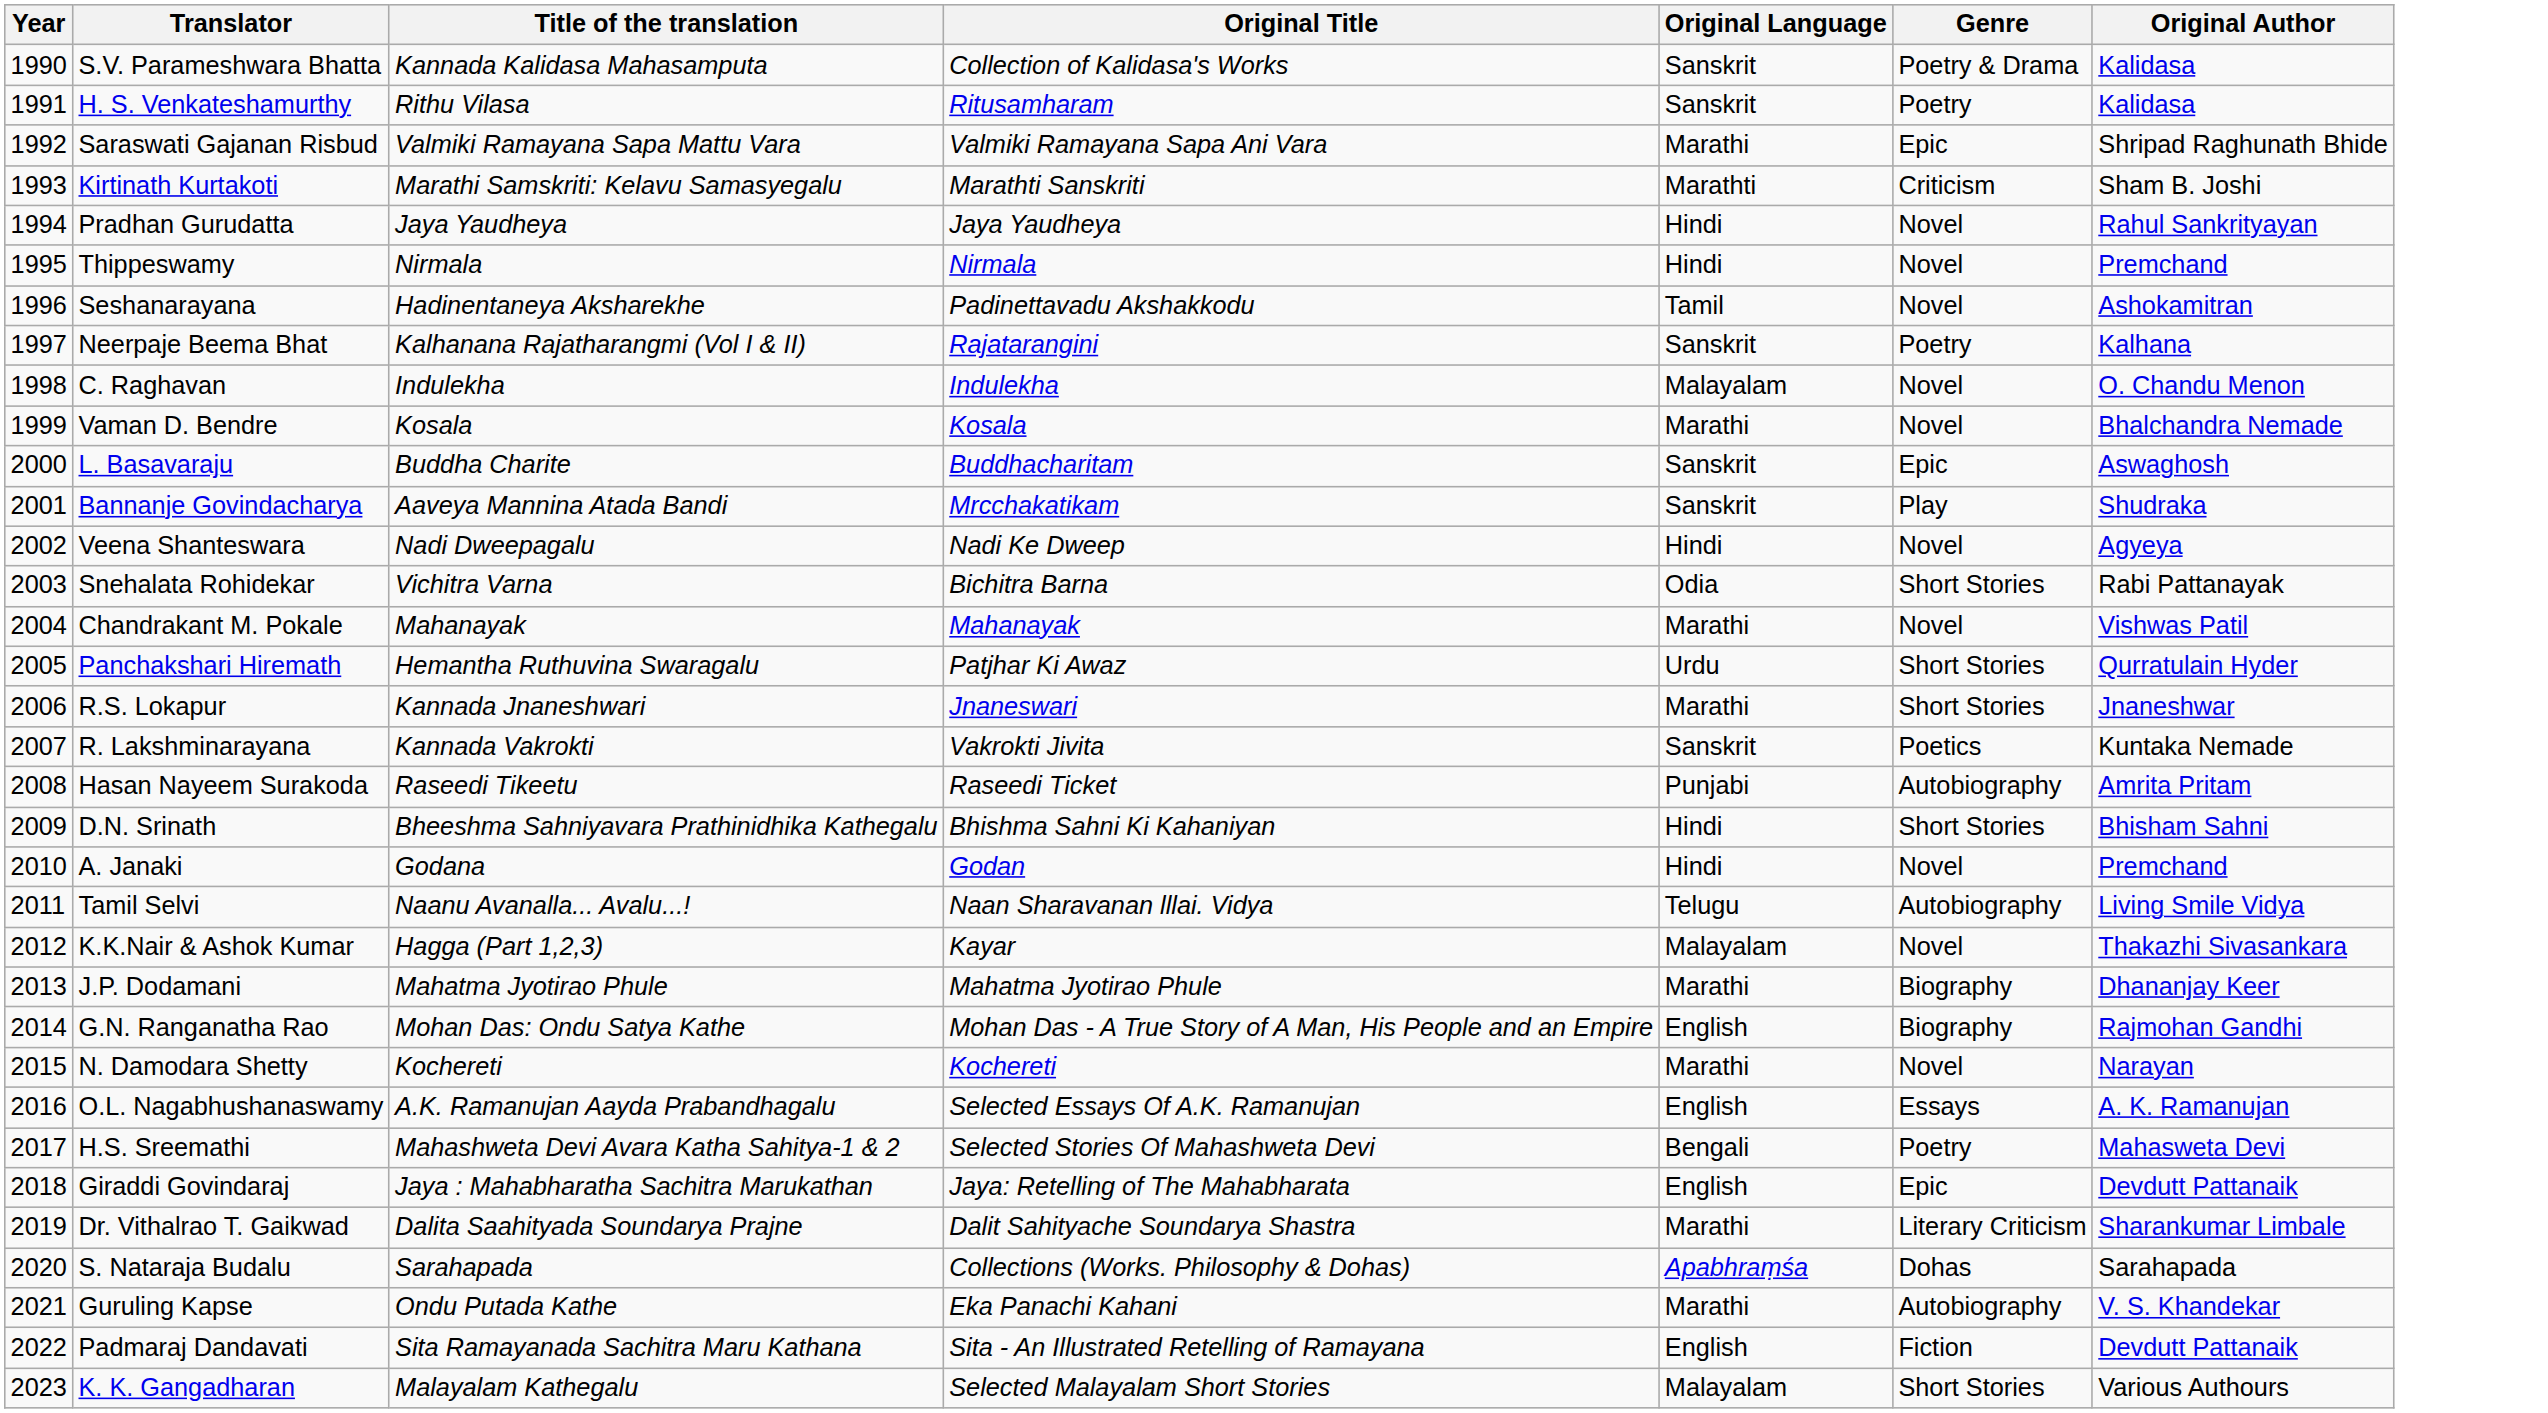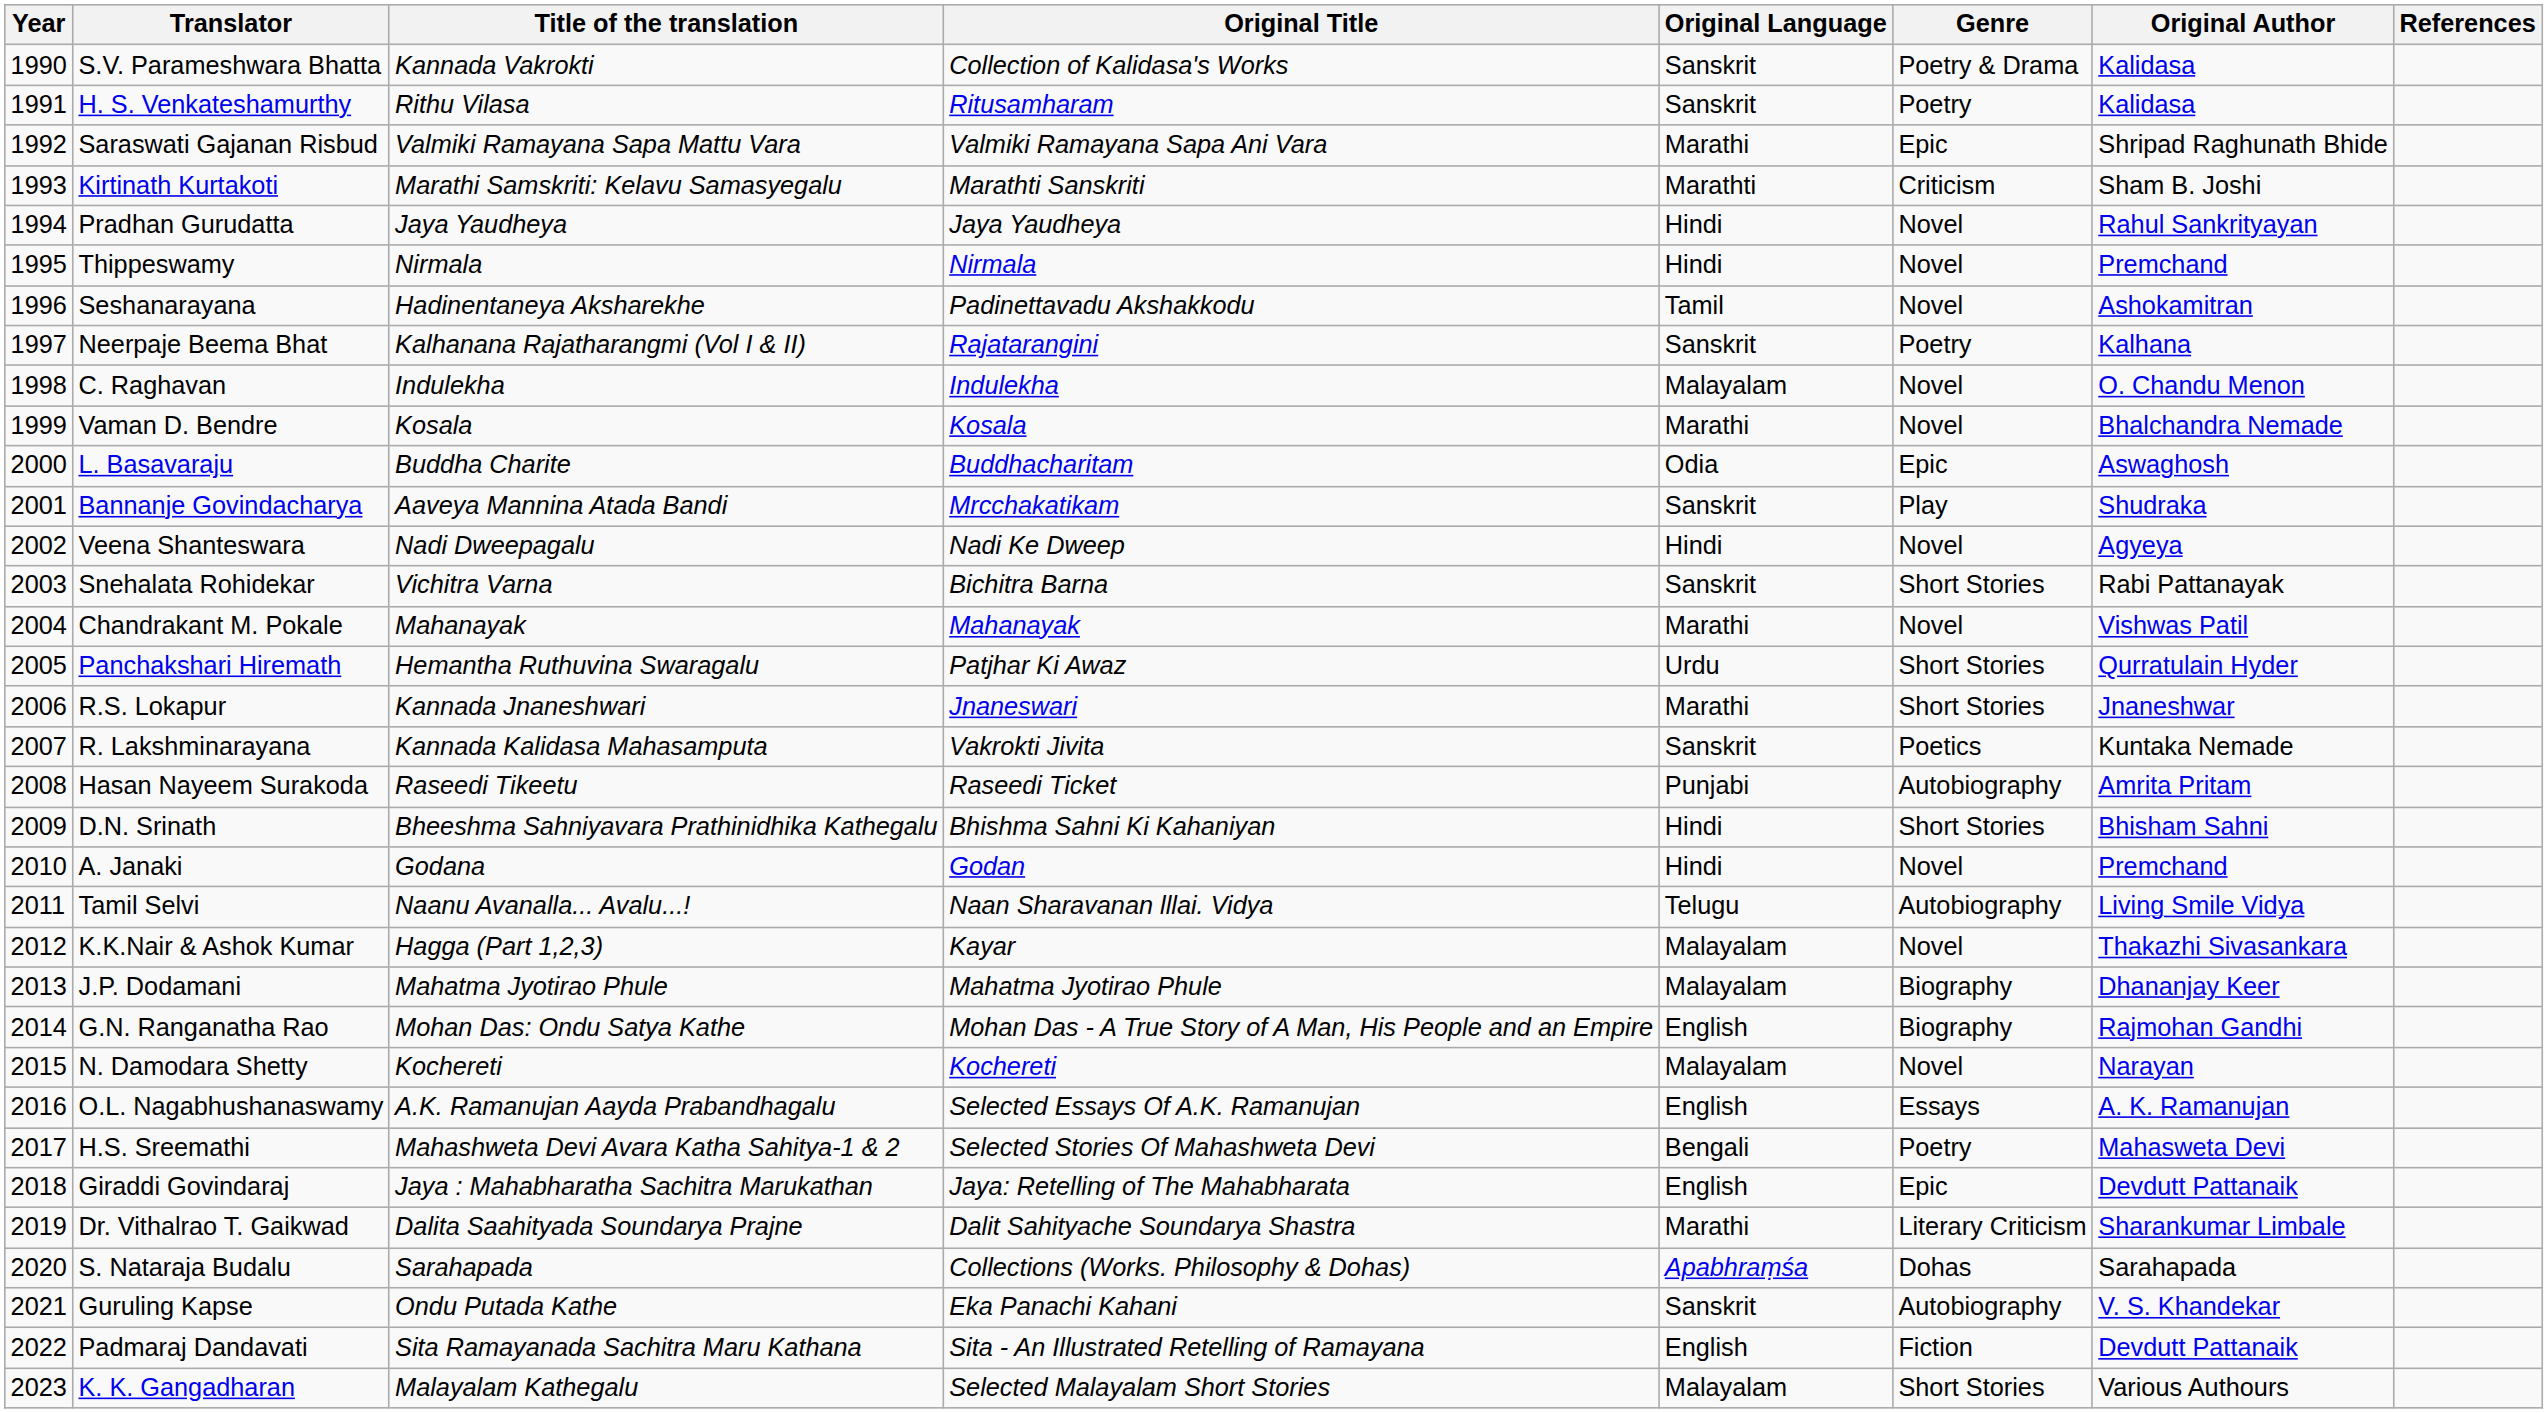+ column: References
S.V. Parameshwara Bhatta | Title of the translation: Kannada Kalidasa Mahasamputa -> Kannada Vakrokti
L. Basavaraju | Original Language: Sanskrit -> Odia
Snehalata Rohidekar | Original Language: Odia -> Sanskrit
R. Lakshminarayana | Title of the translation: Kannada Vakrokti -> Kannada Kalidasa Mahasamputa
J.P. Dodamani | Original Language: Marathi -> Malayalam
N. Damodara Shetty | Original Language: Marathi -> Malayalam
Guruling Kapse | Original Language: Marathi -> Sanskrit
